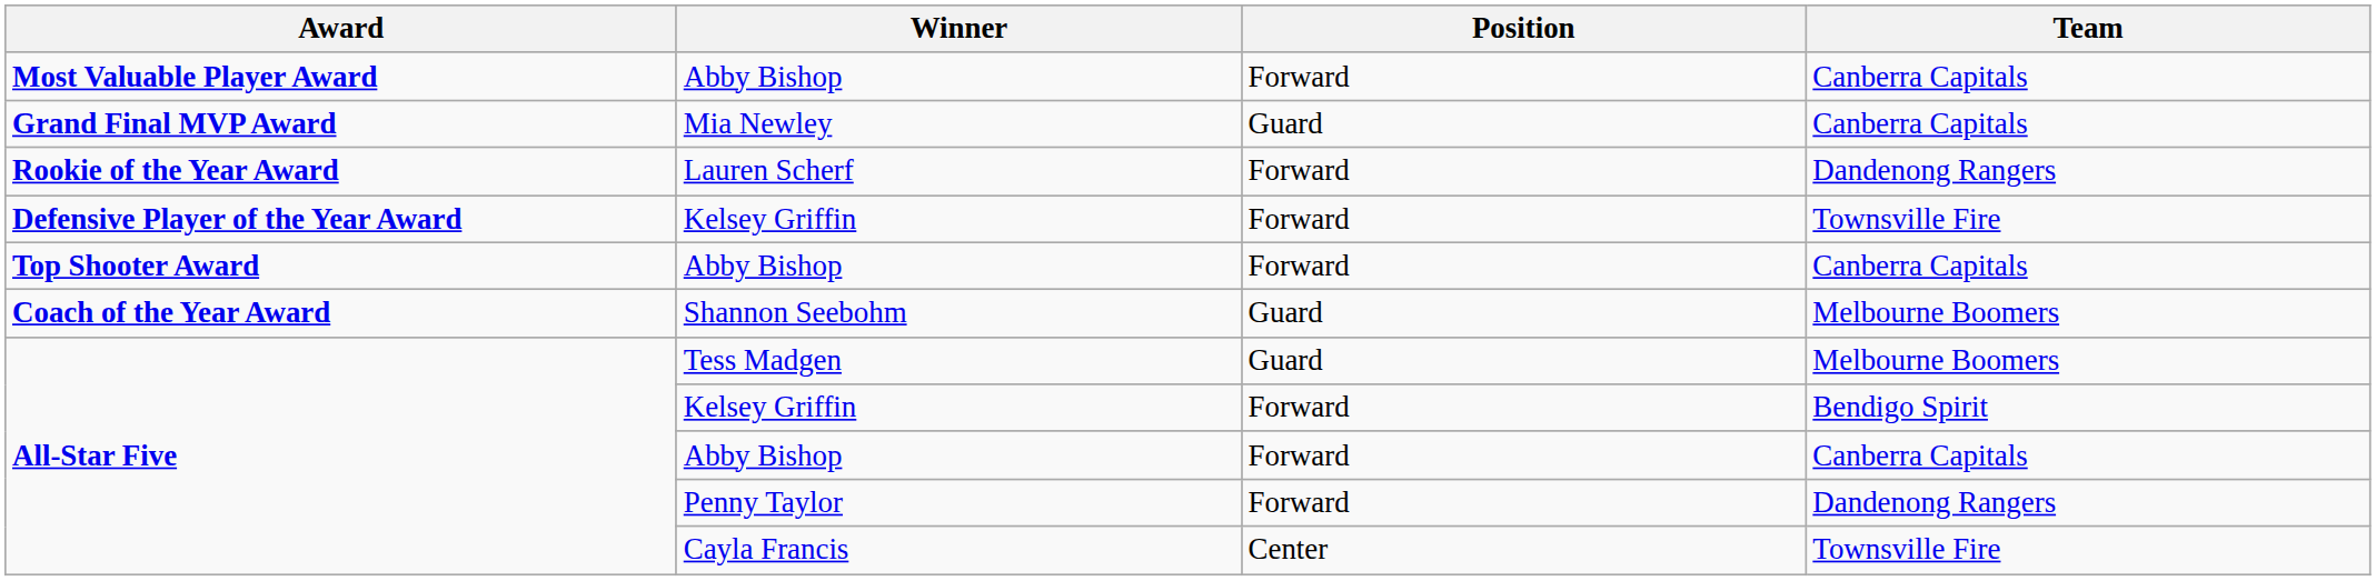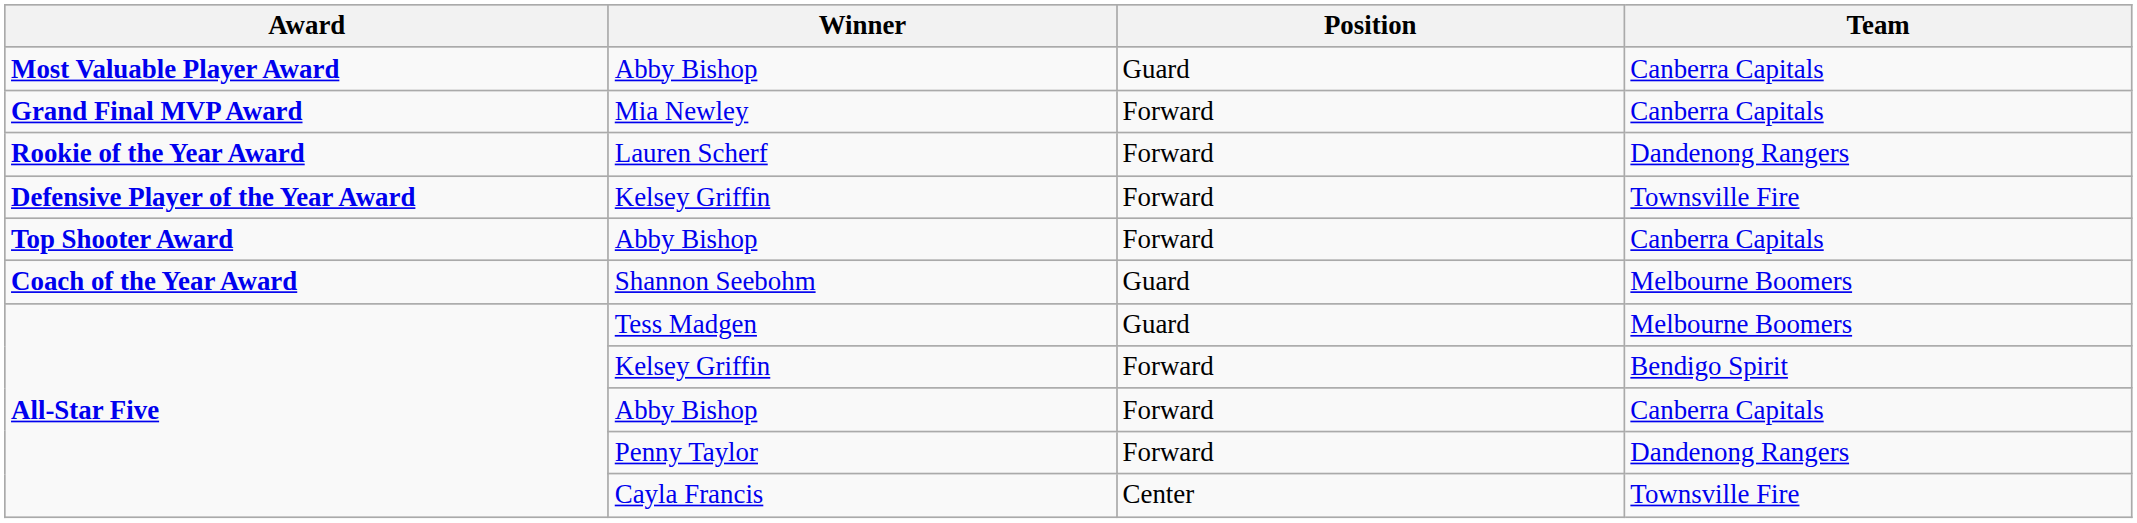Most Valuable Player Award / Abby Bishop | Position: Forward -> Guard
Mia Newley | Position: Guard -> Forward
